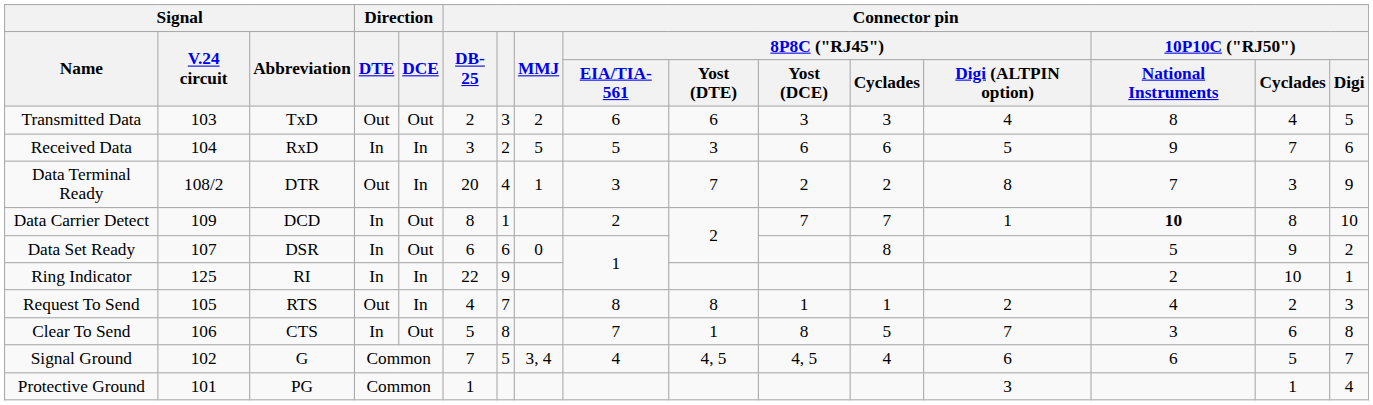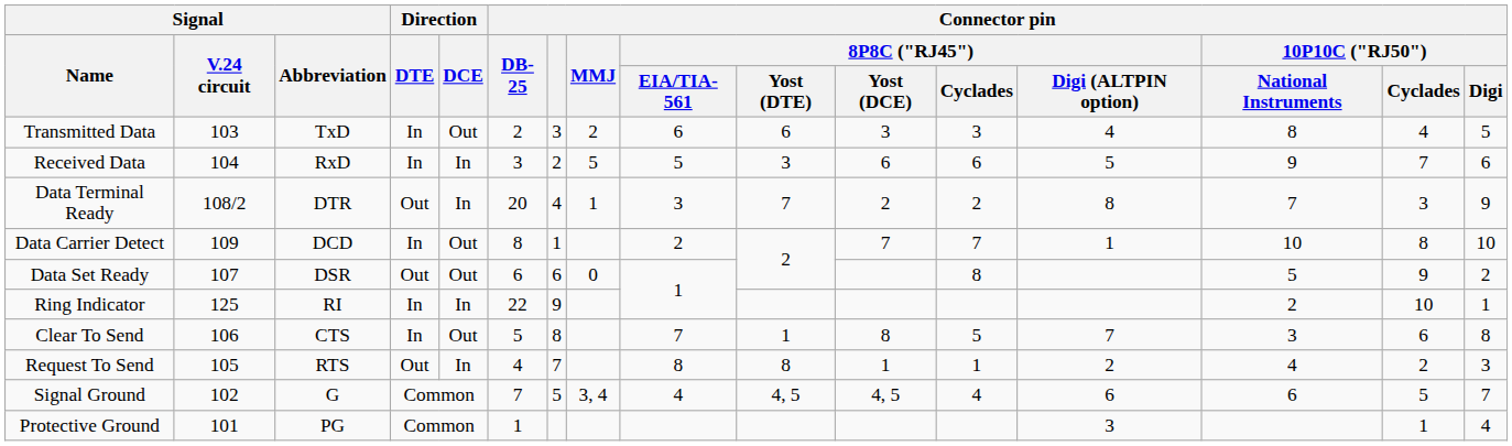Transmitted Data | Direction / DTE: Out -> In
Data Carrier Detect | Connector pin / 10P10C ("RJ50") / National Instruments: bold -> normal
Data Set Ready | Direction / DTE: In -> Out
rows swapped: Request To Send <-> Clear To Send
